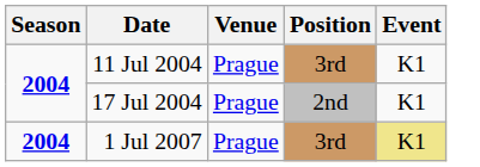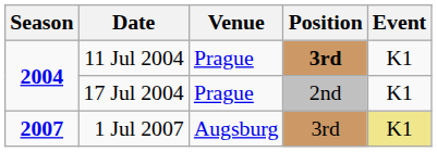11 Jul 2004 | Position: normal -> bold
1 Jul 2007 | Season: 2004 -> 2007
1 Jul 2007 | Venue: Prague -> Augsburg
